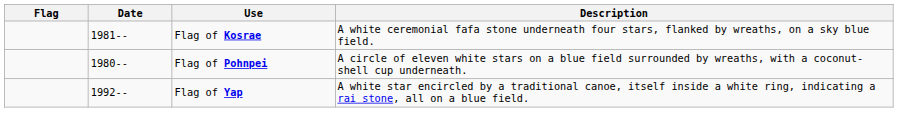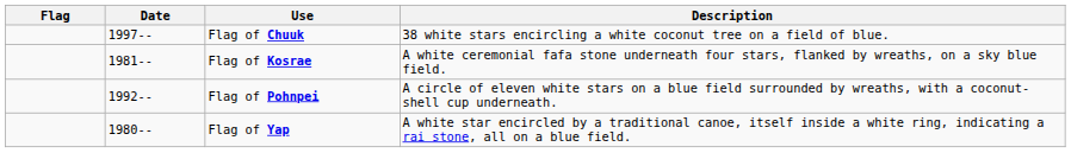+ row: 1997-- | Flag of Chuuk | 38 white stars encircling a white coconut tree on a field of blue.
Flag of Pohnpei | Date: 1980-- -> 1992--
Flag of Yap | Date: 1992-- -> 1980--
